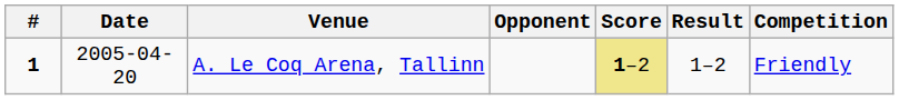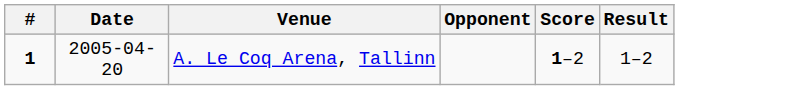- column: Competition | Friendly
A. Le Coq Arena, Tallinn | Score: khaki background -> no background
